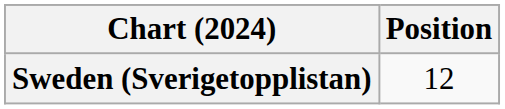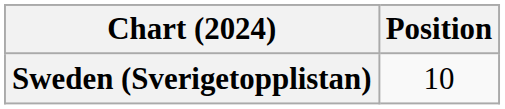Sweden (Sverigetopplistan) | Position: 12 -> 10
